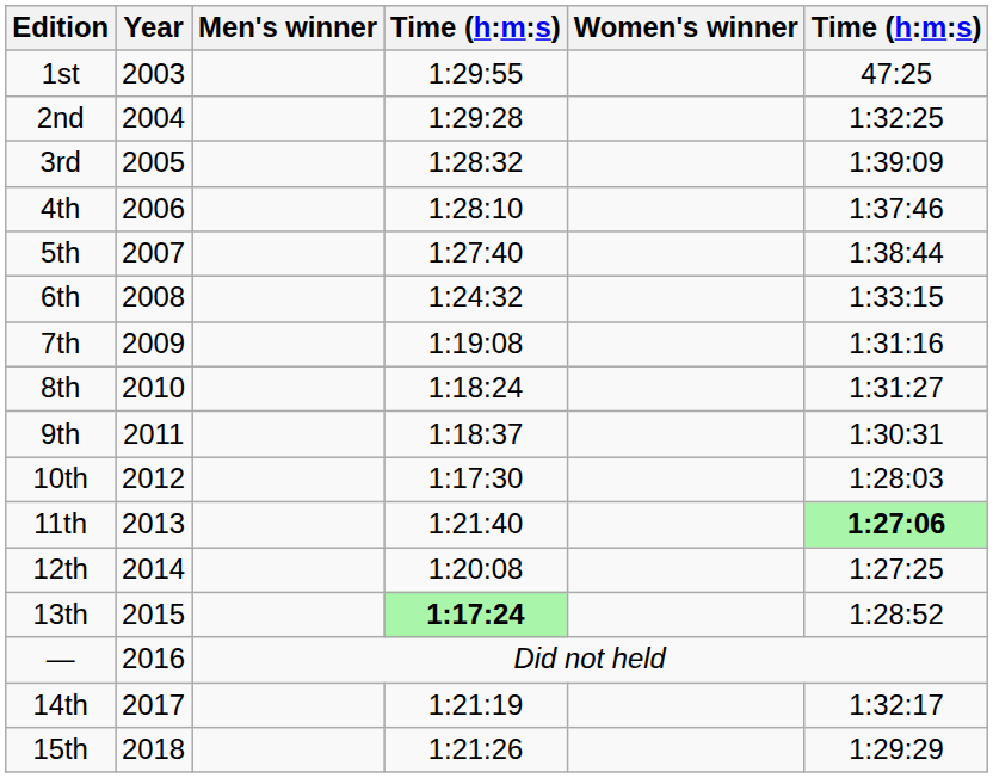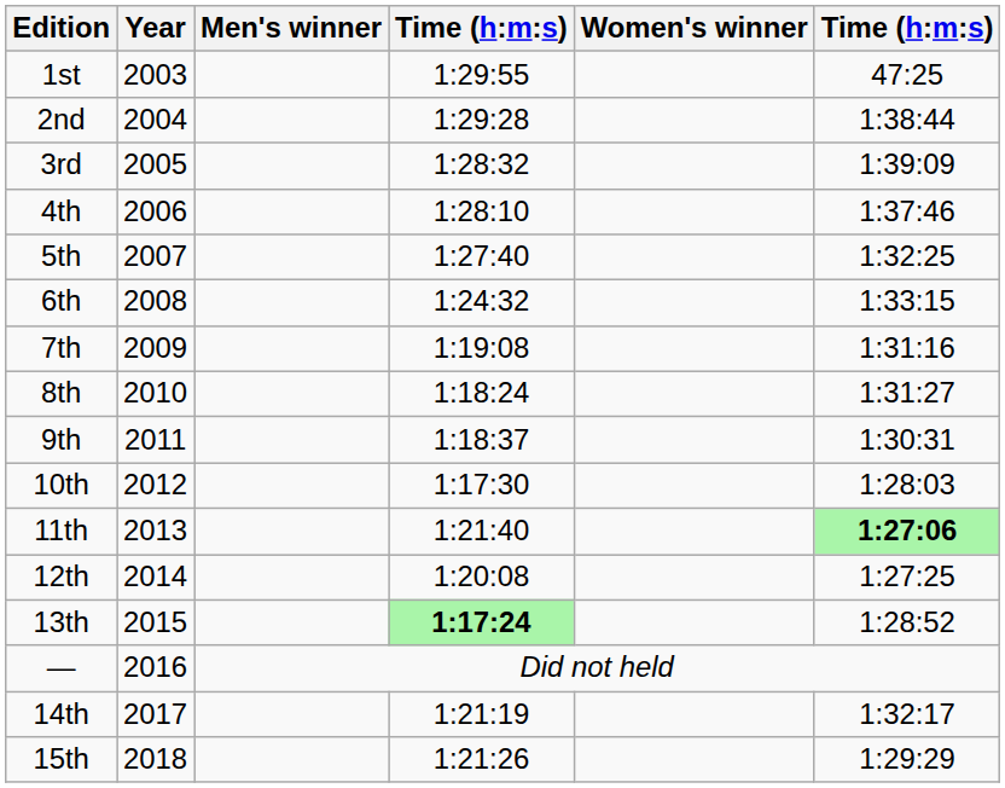2nd | column 6: 1:32:25 -> 1:38:44
5th | column 6: 1:38:44 -> 1:32:25
